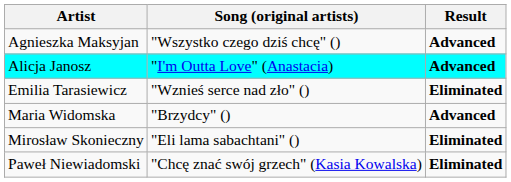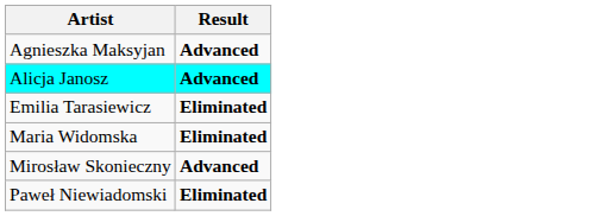- column: Song (original artists) | "Wszystko czego dziś chcę" () | "I'm Outta Love" (Anastacia) | "Wznieś serce nad zło" () | "Brzydcy" () | "Eli lama sabachtani" () | "Chcę znać swój grzech" (Kasia Kowalska)
Maria Widomska | Result: Advanced -> Eliminated
Mirosław Skonieczny | Result: Eliminated -> Advanced
